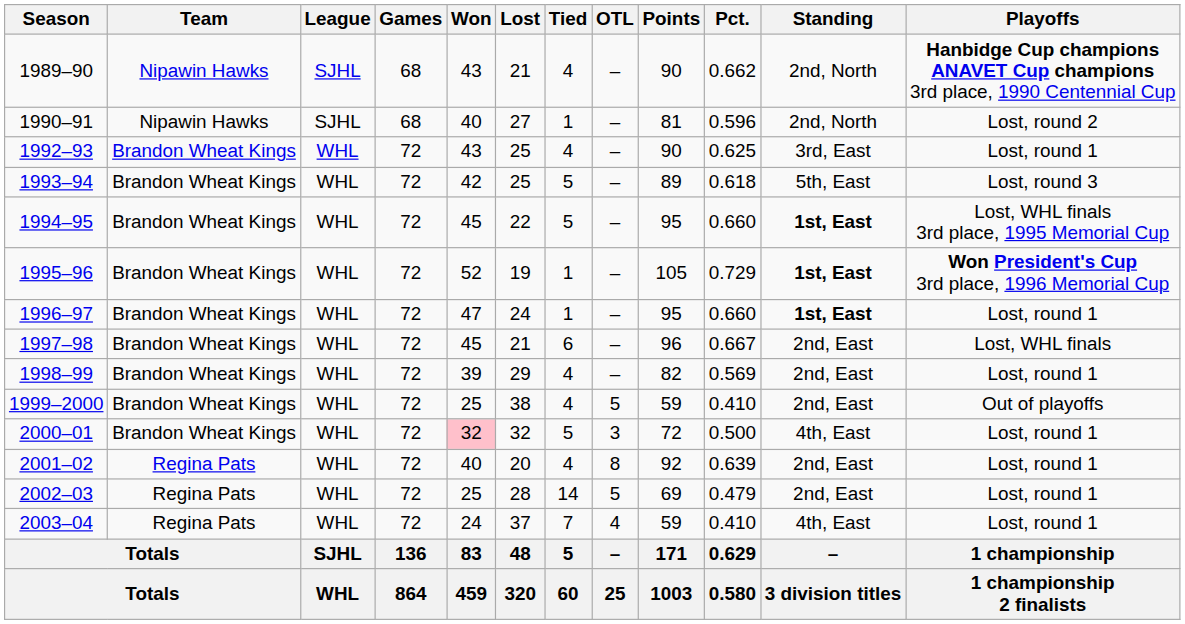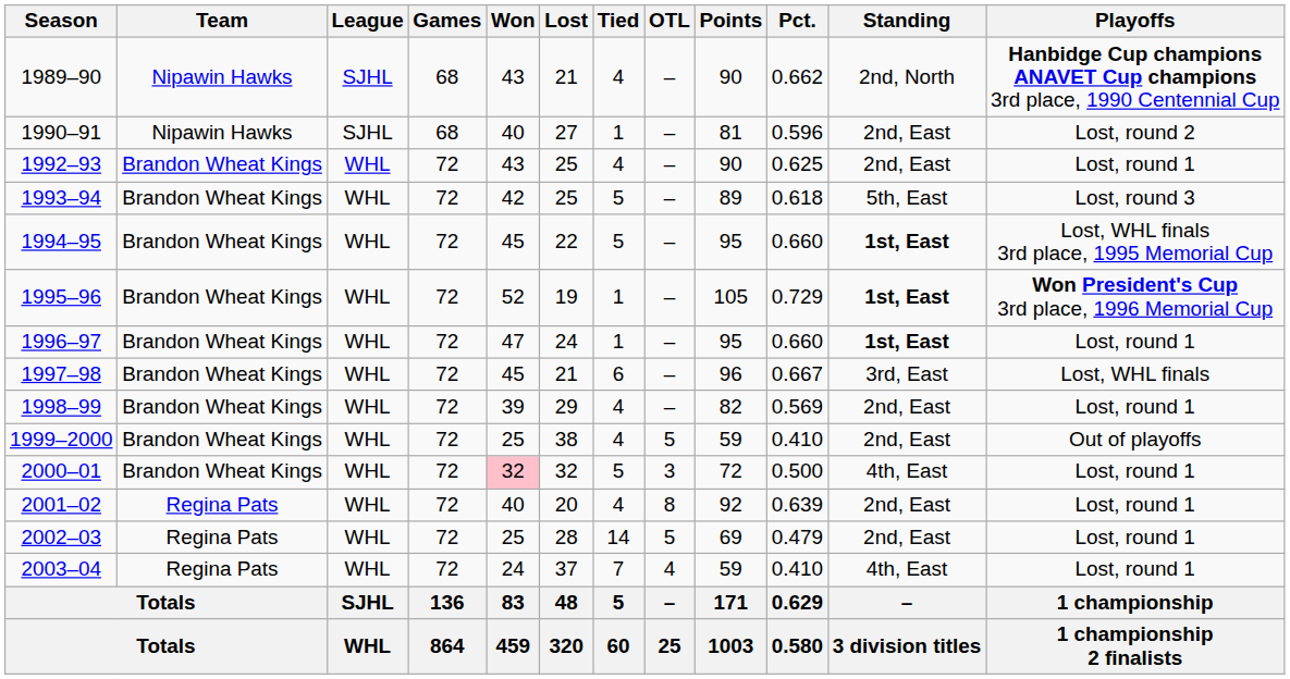1990–91 | Standing: 2nd, North -> 2nd, East
1992–93 | Standing: 3rd, East -> 2nd, East
1997–98 | Standing: 2nd, East -> 3rd, East
